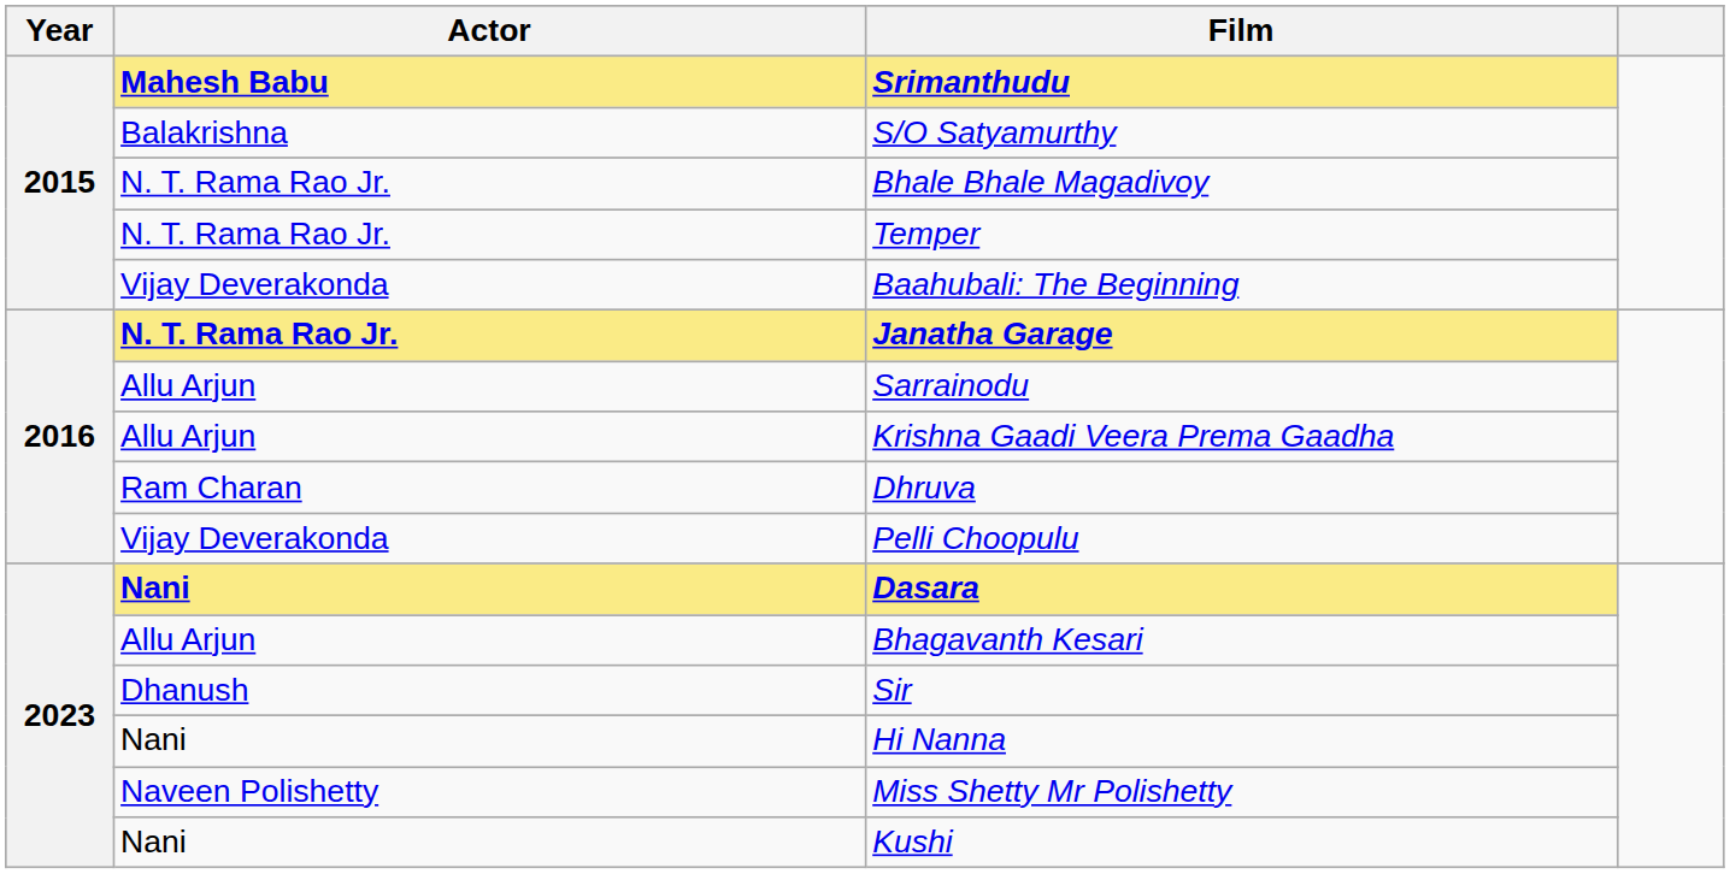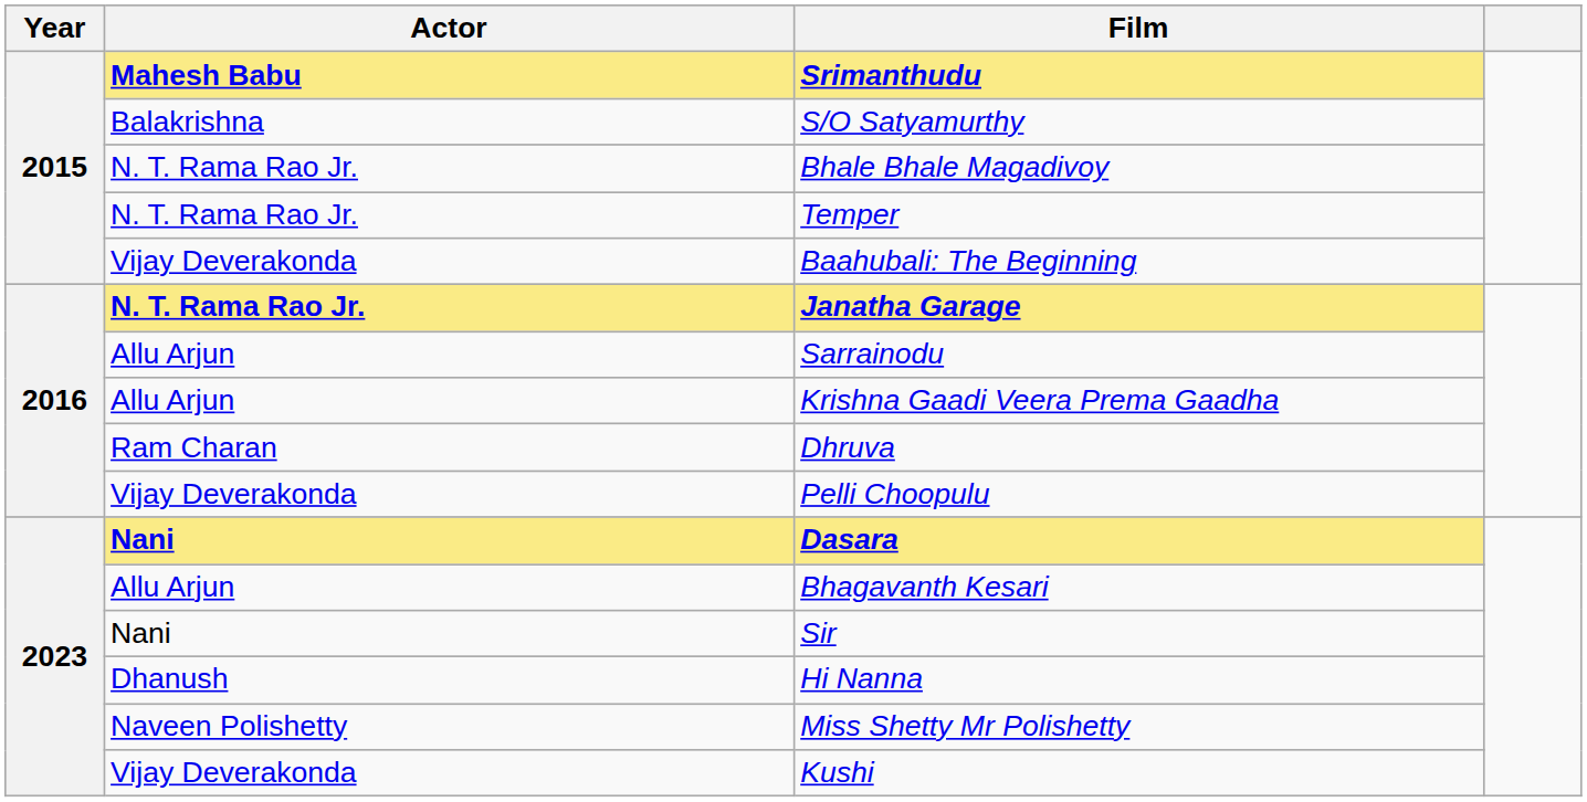Sir | Actor: Dhanush -> Nani
Hi Nanna | Actor: Nani -> Dhanush
Kushi | Actor: Nani -> Vijay Deverakonda
